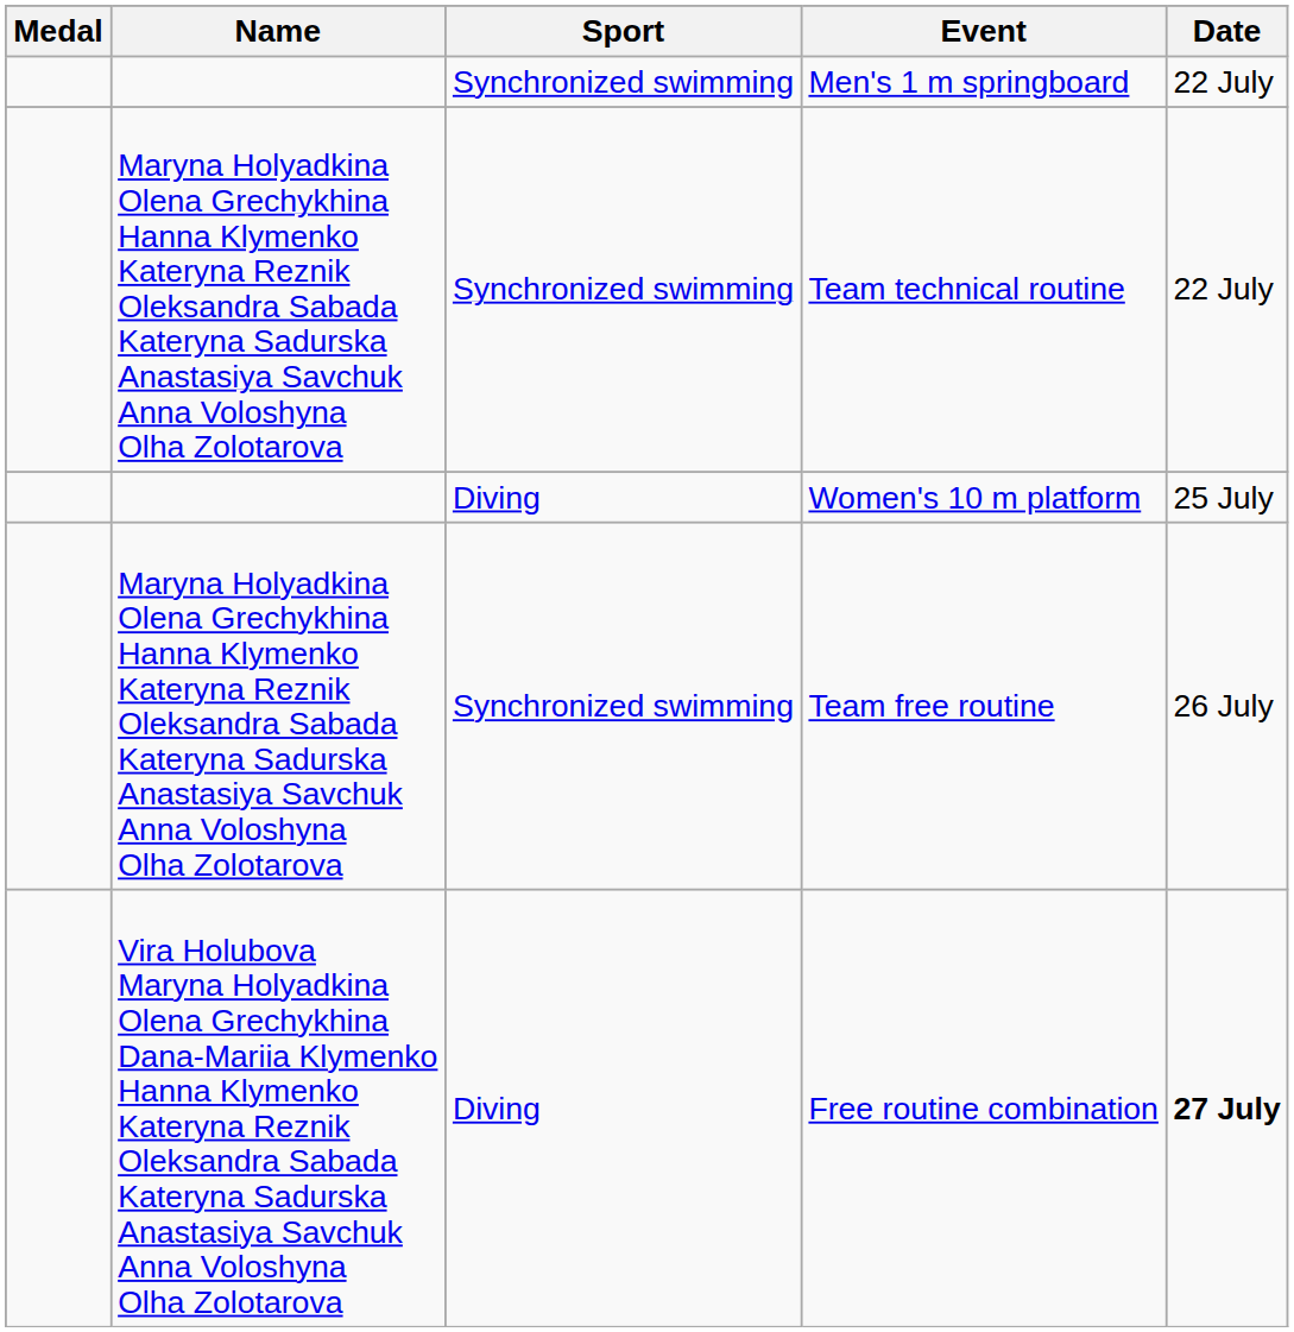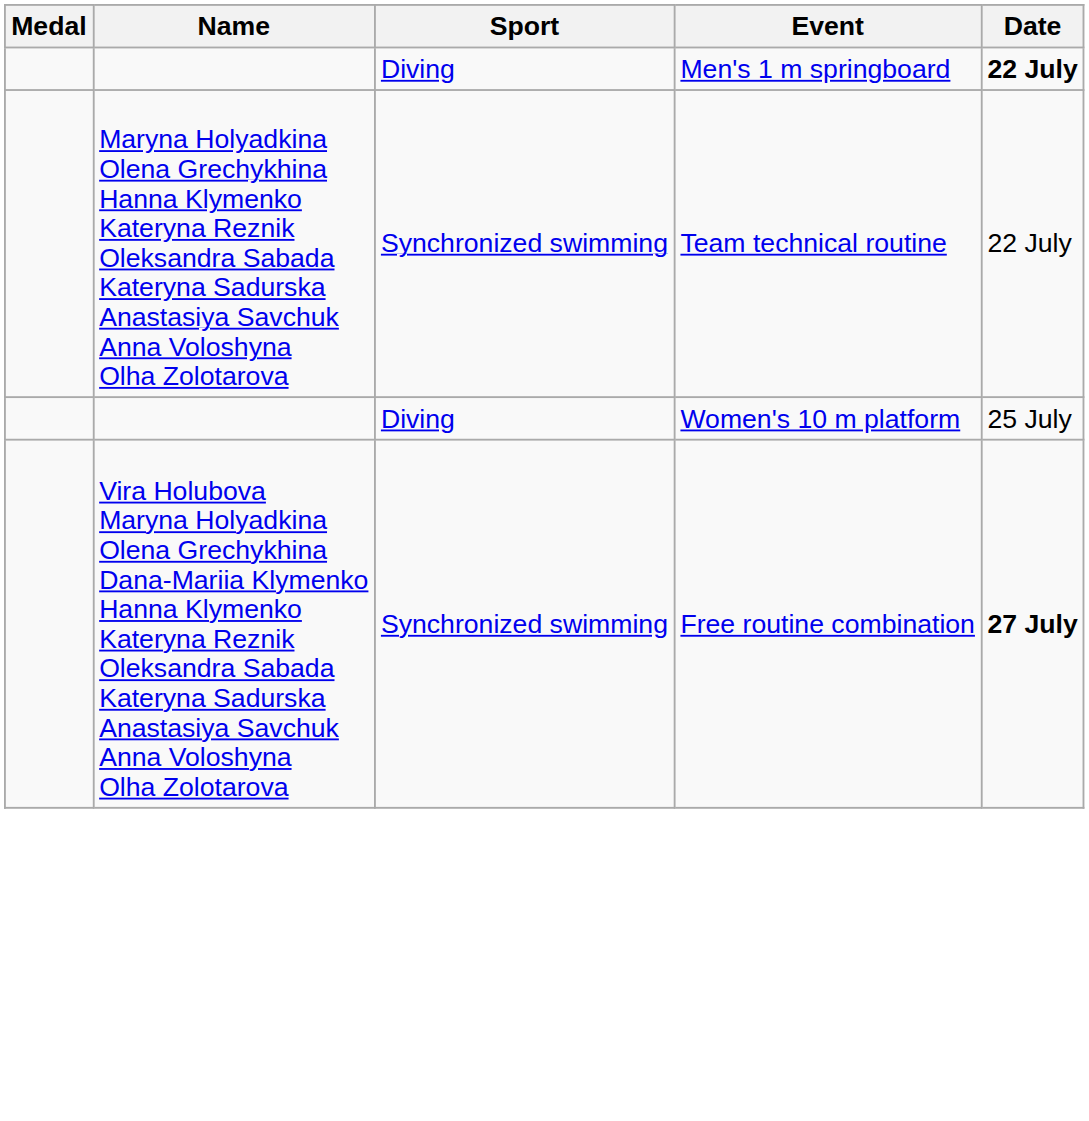Men's 1 m springboard | Sport: Synchronized swimming -> Diving
Men's 1 m springboard | Date: normal -> bold
- row: Maryna Holyadkina Olena Grechykhina Hanna Klymenko Kateryna Reznik Oleksandra Sabada Kateryna Sadurska Anastasiya Savchuk Anna Voloshyna Olha Zolotarova | Synchronized swimming | Team free routine | 26 July
Free routine combination | Sport: Diving -> Synchronized swimming
